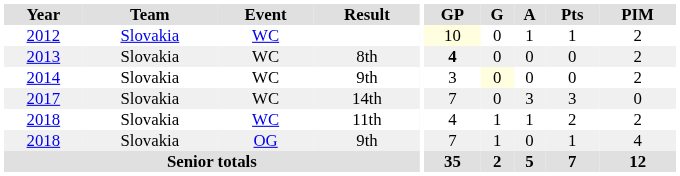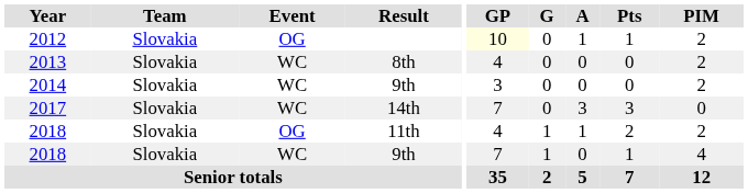2012 | Event: WC -> OG
2013 | GP: bold -> normal
2014 | G: lightyellow background -> no background
2018 / 11th | Event: WC -> OG
2018 / 9th | Event: OG -> WC
